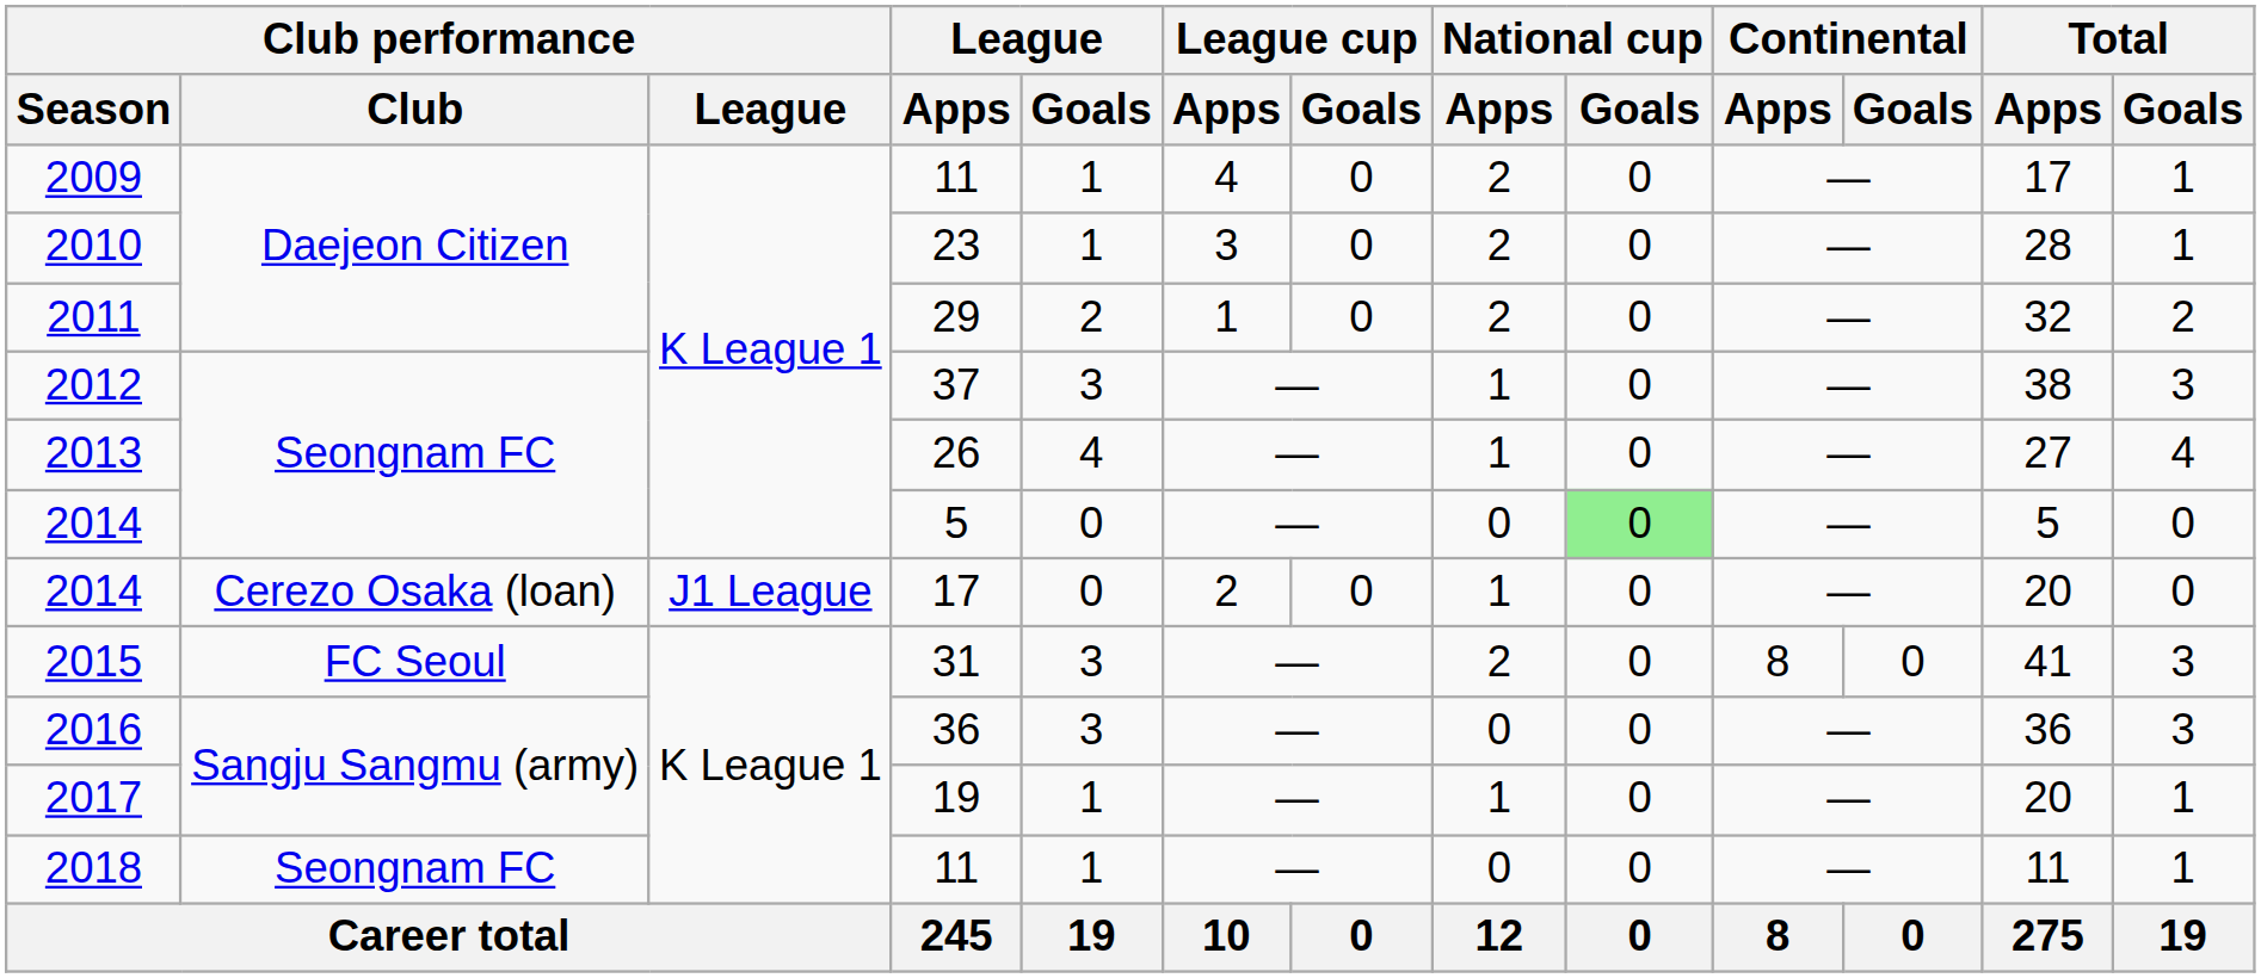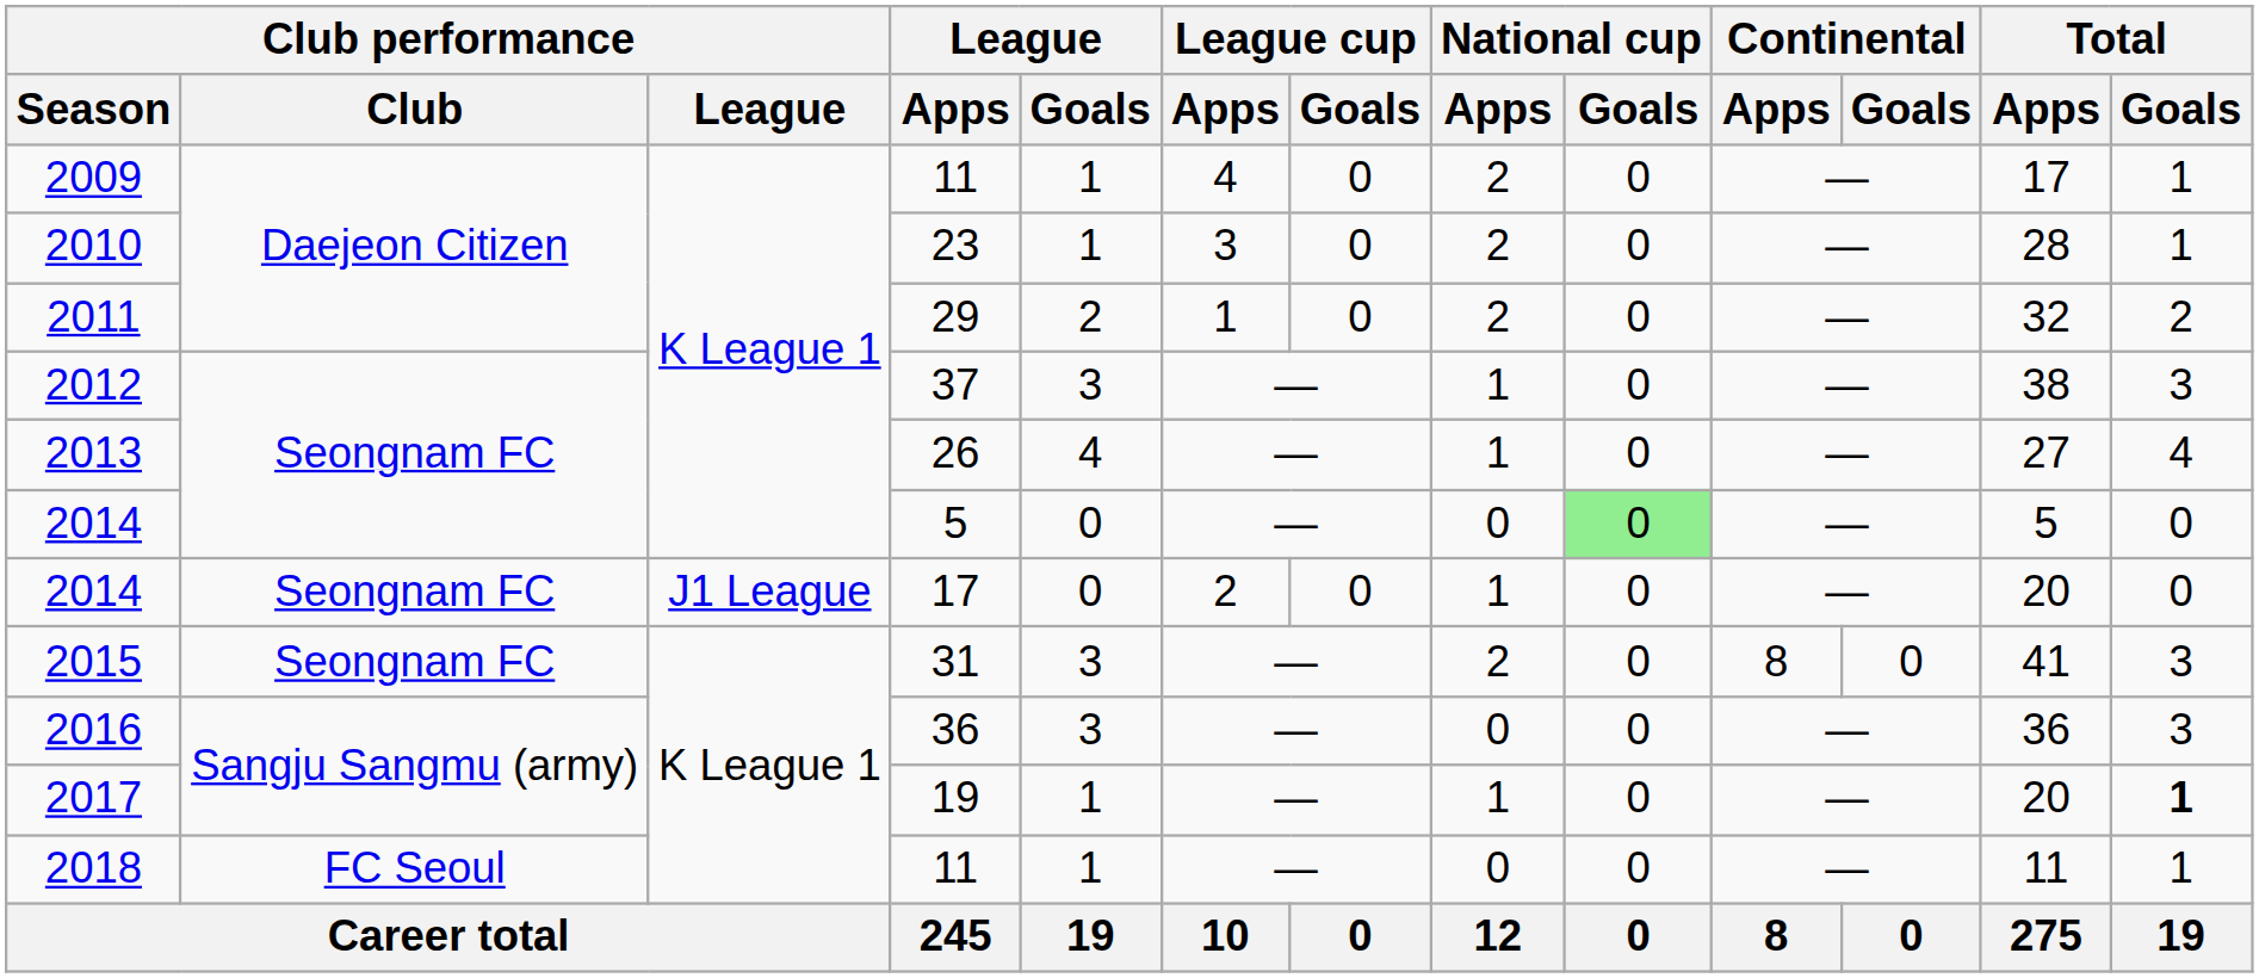2014 / 17 | Club performance / Club: Cerezo Osaka (loan) -> Seongnam FC
2015 | Club performance / Club: FC Seoul -> Seongnam FC
2017 | Total / Goals: normal -> bold
2018 | Club performance / Club: Seongnam FC -> FC Seoul
